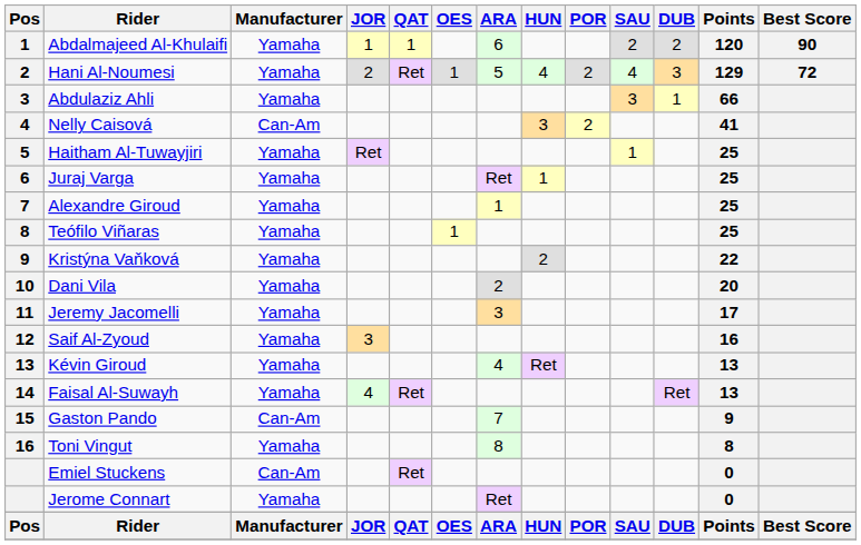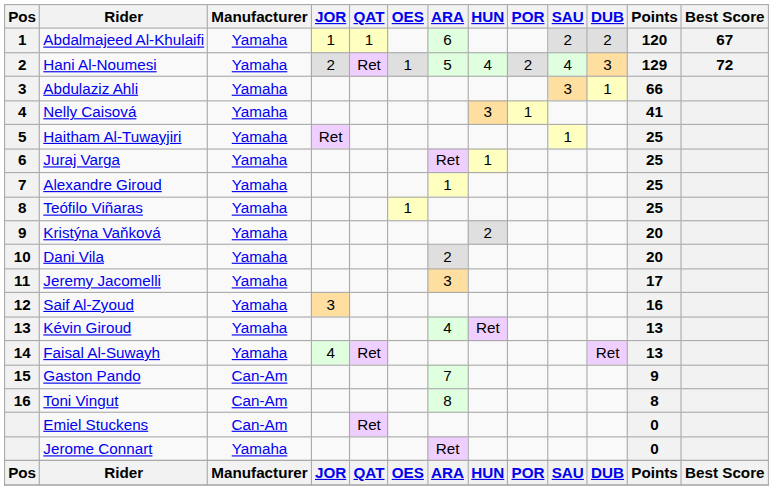Abdalmajeed Al-Khulaifi | Best Score: 90 -> 67
Nelly Caisová | Manufacturer: Can-Am -> Yamaha
Nelly Caisová | POR: 2 -> 1
Kristýna Vaňková | Points: 22 -> 20
Toni Vingut | Manufacturer: Yamaha -> Can-Am
